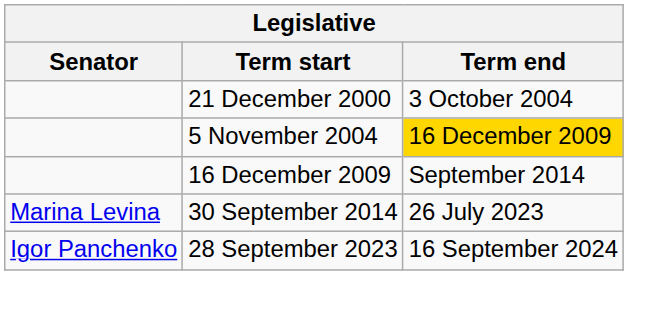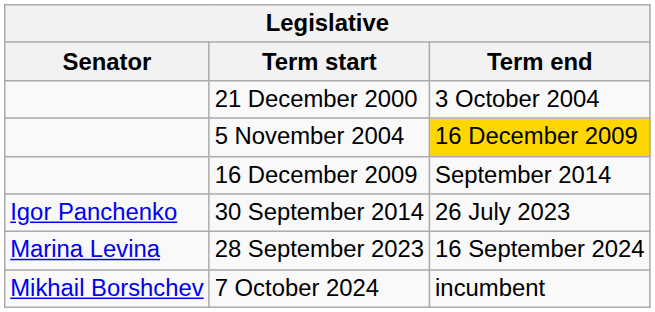30 September 2014 | Senator: Marina Levina -> Igor Panchenko
28 September 2023 | Senator: Igor Panchenko -> Marina Levina
+ row: Mikhail Borshchev | 7 October 2024 | incumbent
